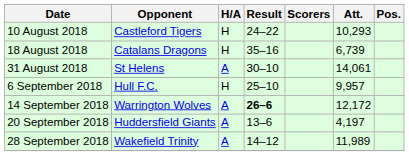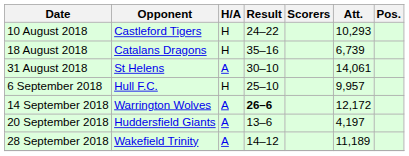28 September 2018 | Att.: 11,989 -> 11,189
